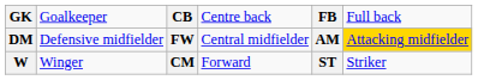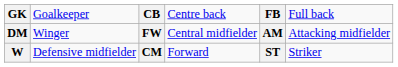DM | column 2: Defensive midfielder -> Winger
DM | column 6: gold background -> no background
W | column 2: Winger -> Defensive midfielder
